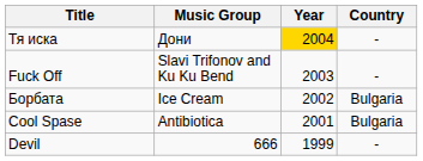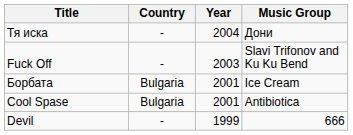columns swapped: Music Group <-> Country
Тя иска | Year: gold background -> no background
Борбата | Year: 2002 -> 2001
